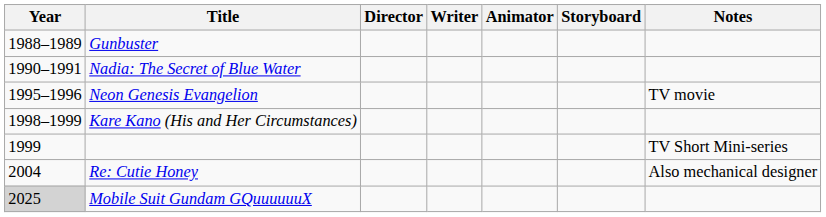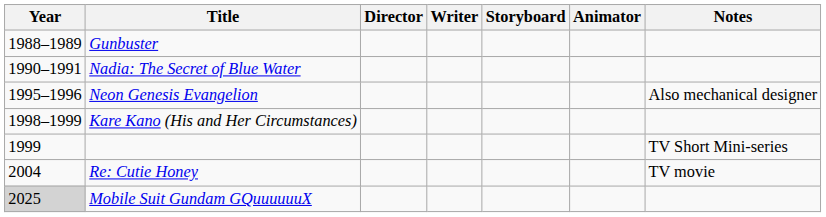columns swapped: Animator <-> Storyboard
Neon Genesis Evangelion | Notes: TV movie -> Also mechanical designer
Re: Cutie Honey | Notes: Also mechanical designer -> TV movie
